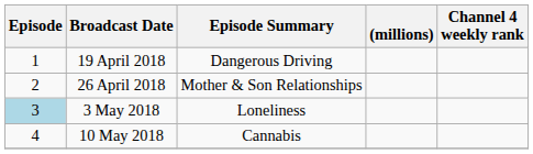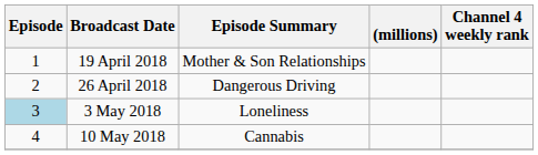19 April 2018 | Episode Summary: Dangerous Driving -> Mother & Son Relationships
26 April 2018 | Episode Summary: Mother & Son Relationships -> Dangerous Driving
